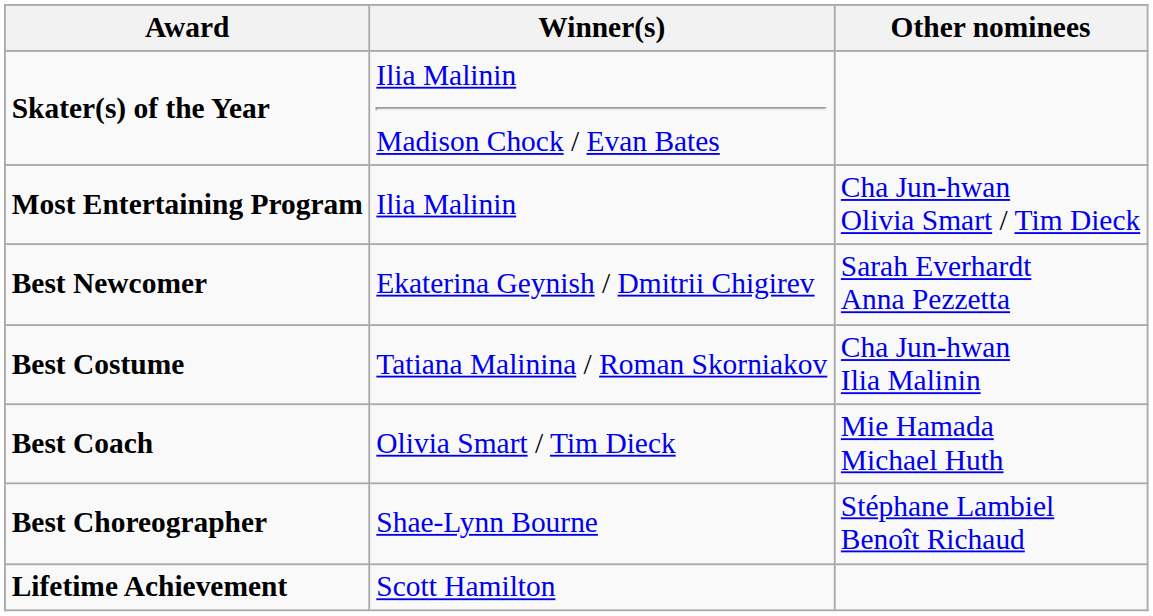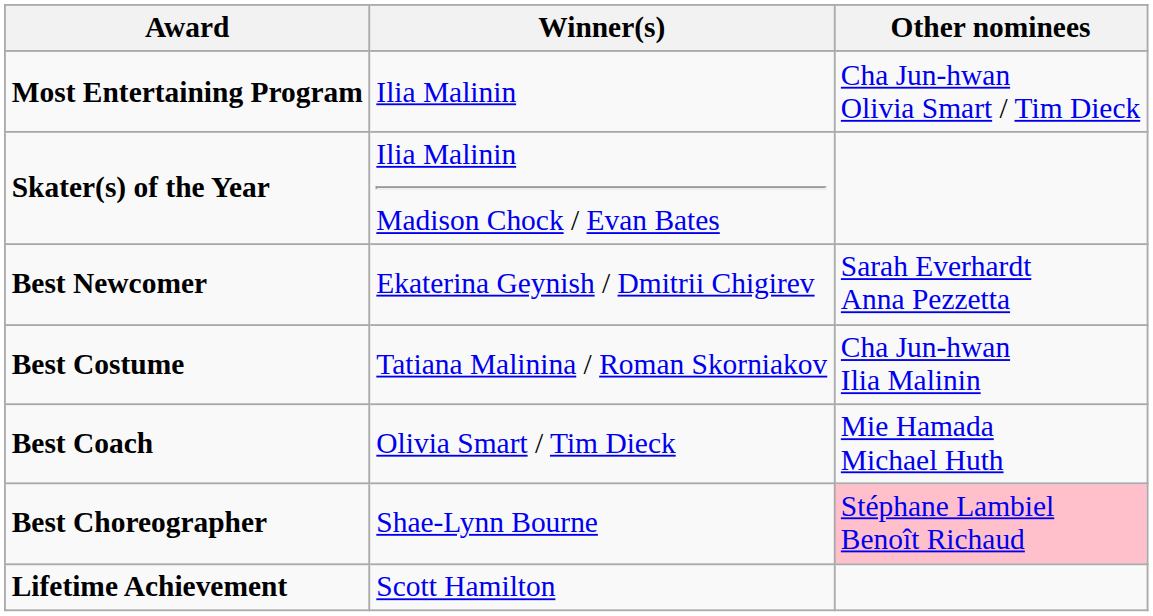rows swapped: Skater(s) of the Year <-> Most Entertaining Program
Best Choreographer | Other nominees: no background -> pink background
